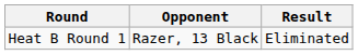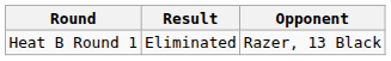columns swapped: Opponent <-> Result
